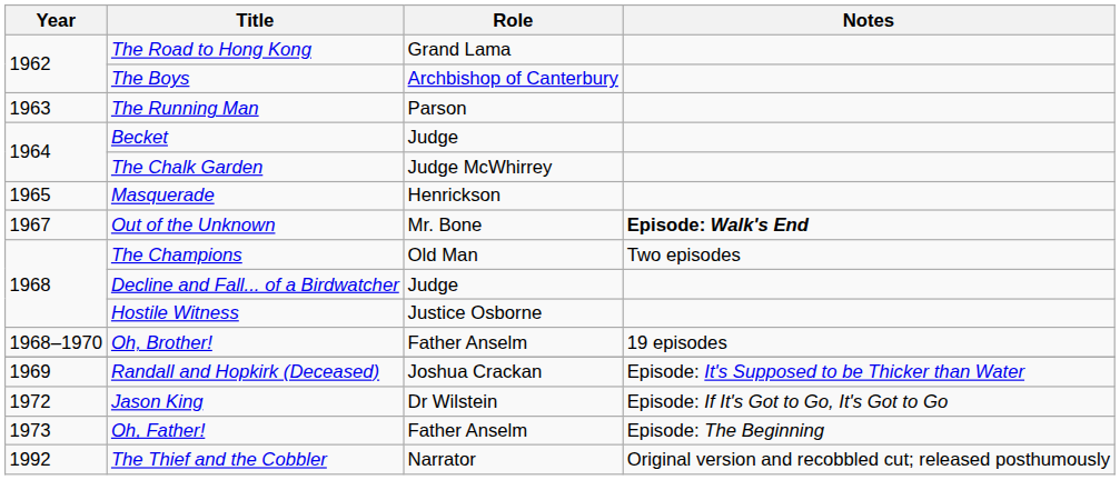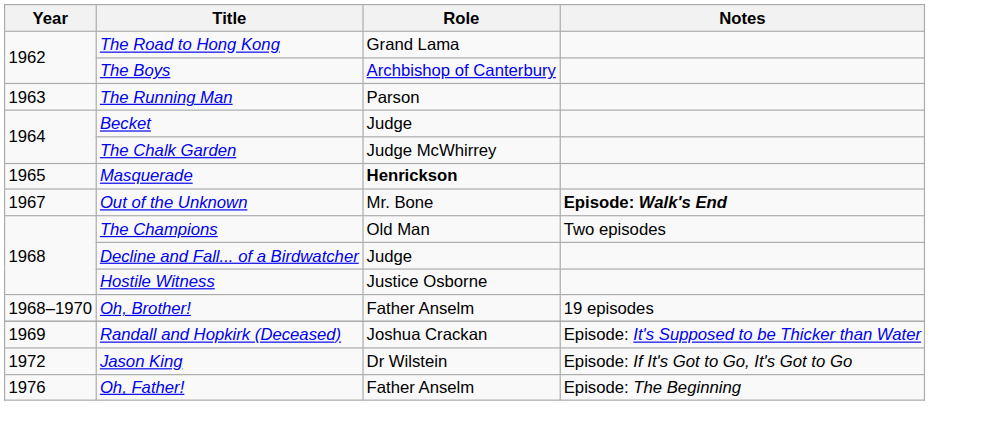Masquerade | Role: normal -> bold
Oh, Father! | Year: 1973 -> 1976
- row: 1992 | The Thief and the Cobbler | Narrator | Original version and recobbled cut; released posthumously
